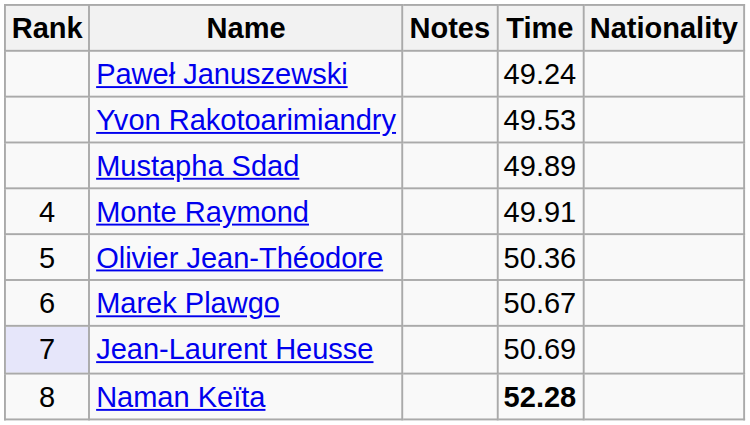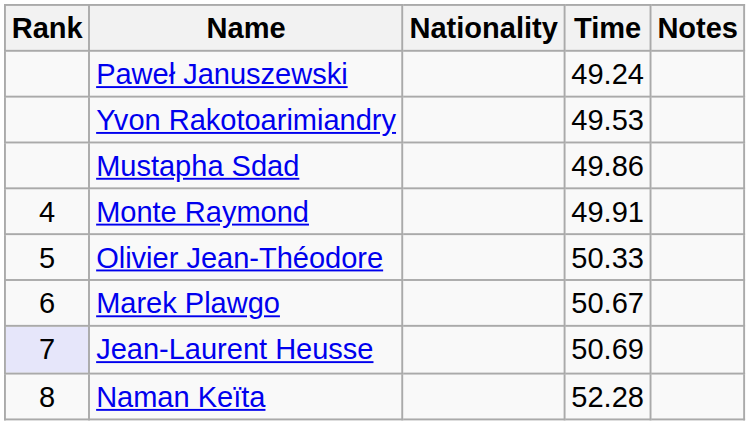columns swapped: Nationality <-> Notes
Mustapha Sdad | Time: 49.89 -> 49.86
Olivier Jean-Théodore | Time: 50.36 -> 50.33
Naman Keïta | Time: bold -> normal
